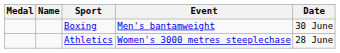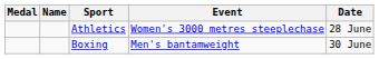rows swapped: Athletics <-> Boxing
